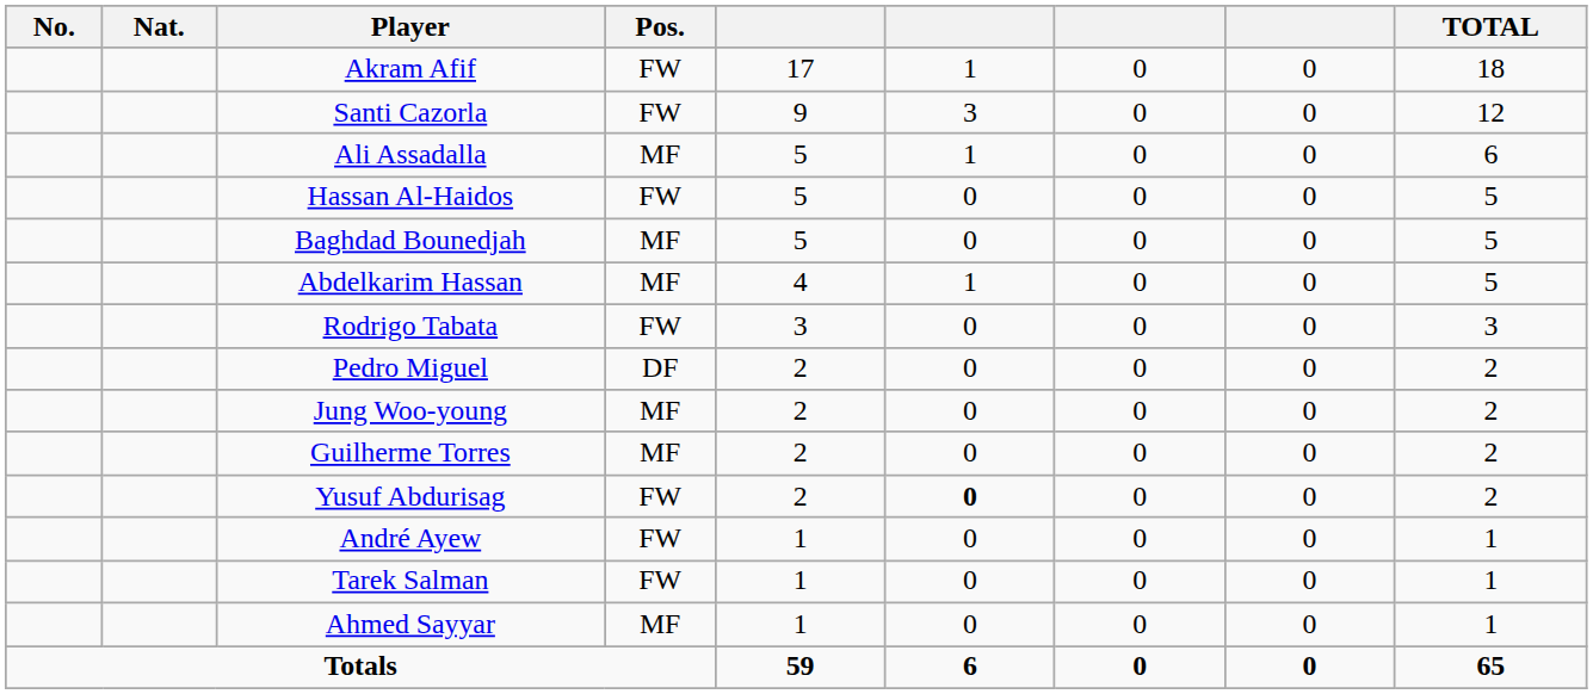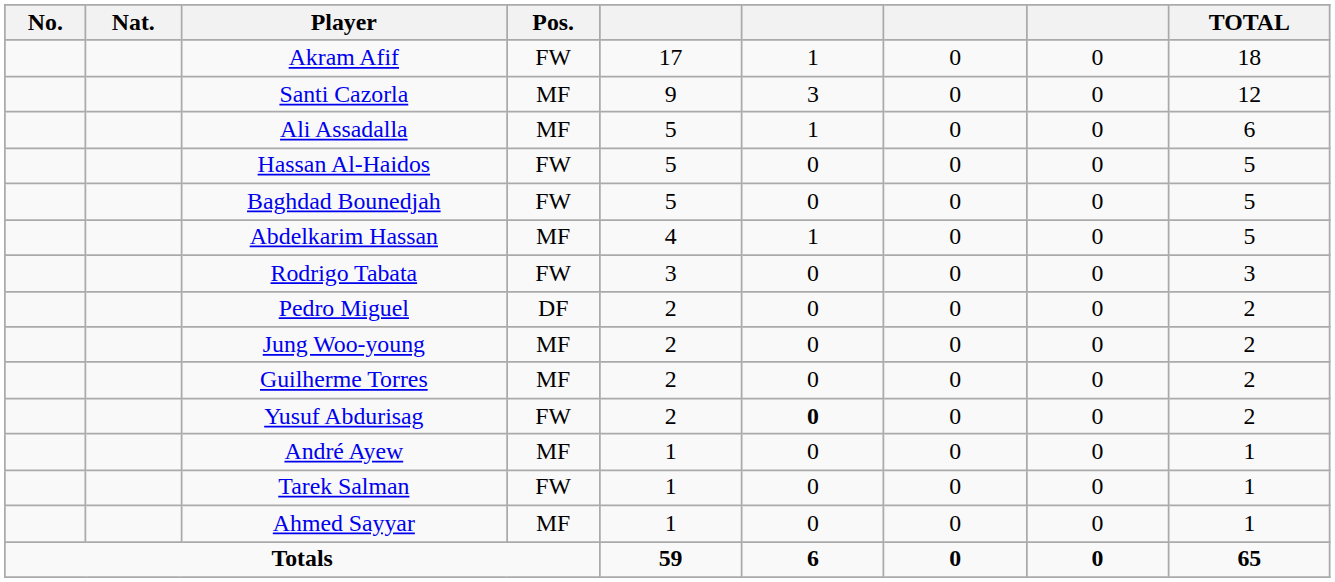Santi Cazorla | Pos.: FW -> MF
Baghdad Bounedjah | Pos.: MF -> FW
André Ayew | Pos.: FW -> MF
